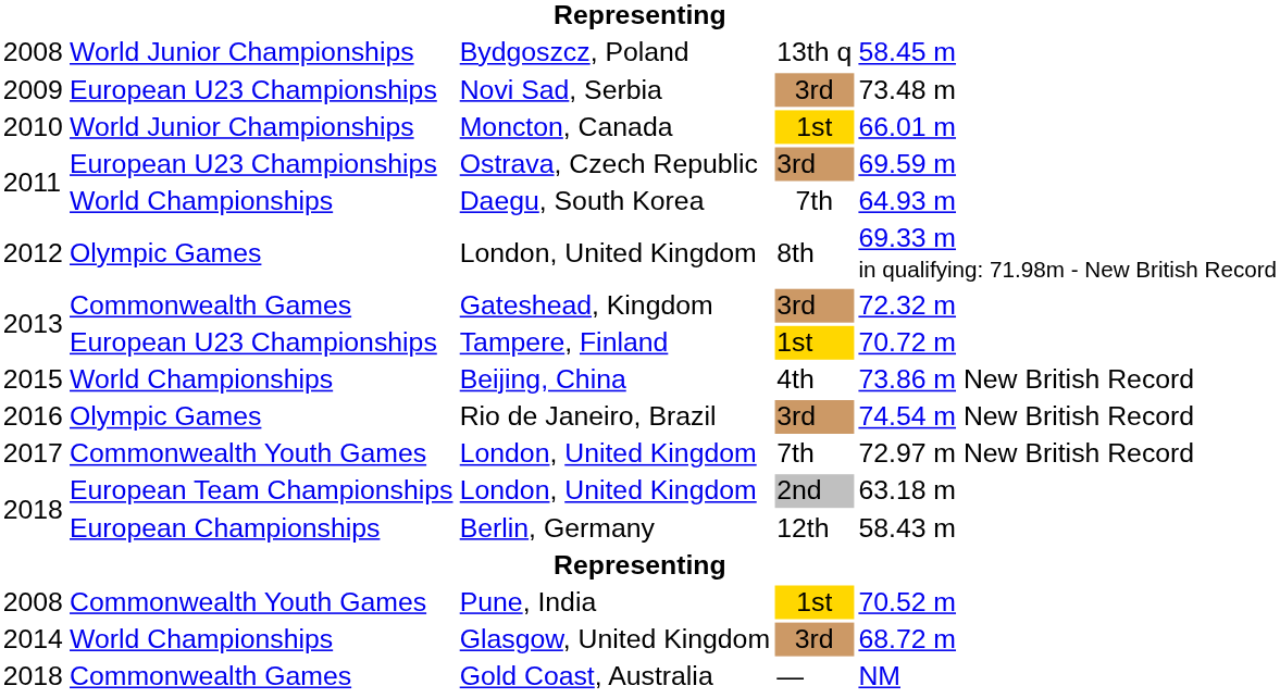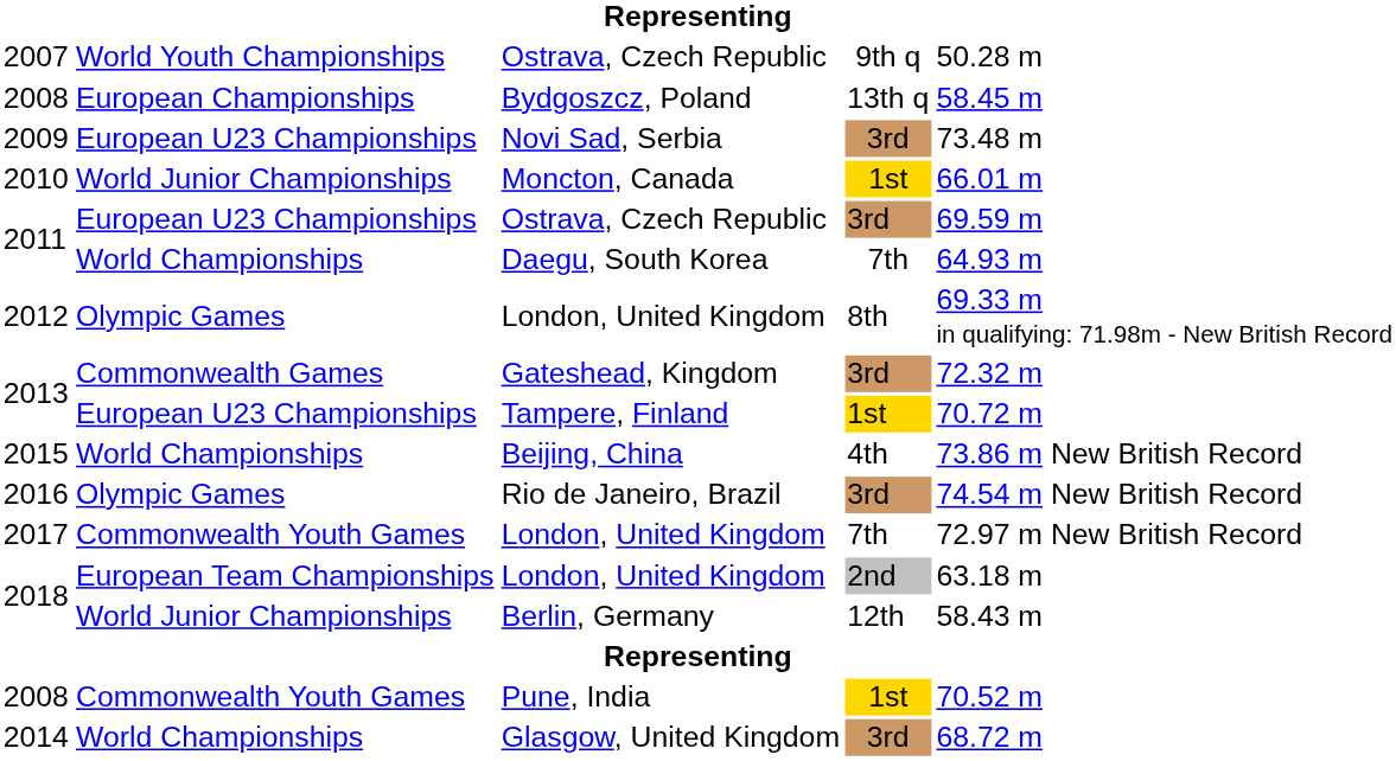+ row: 2007 | World Youth Championships | Ostrava, Czech Republic | 9th q | 50.28 m
Bydgoszcz, Poland | column 2: World Junior Championships -> European Championships
Berlin, Germany | column 2: European Championships -> World Junior Championships
- row: 2018 | Commonwealth Games | Gold Coast, Australia | — | NM
